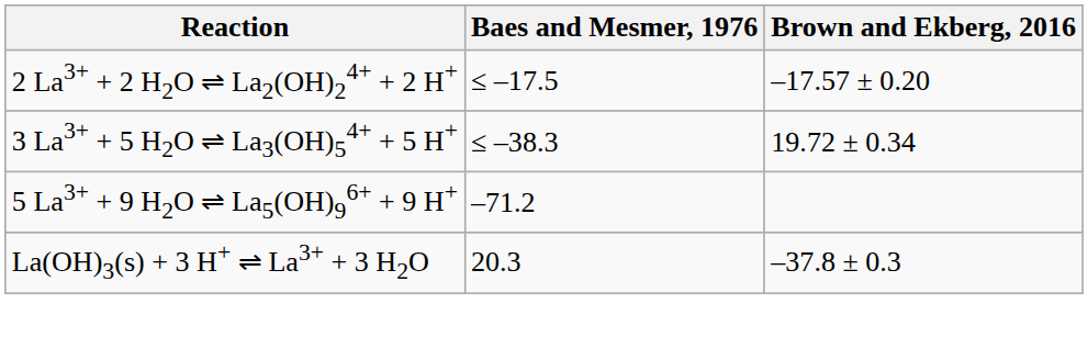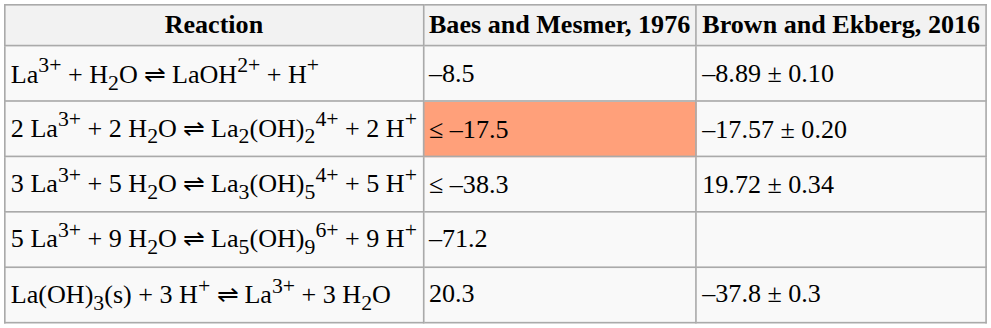+ row: La3+ + H2O ⇌ LaOH2+ + H+ | –8.5 | –8.89 ± 0.10
2 La3+ + 2 H2O ⇌ La2(OH)24+ + 2 H+ | Baes and Mesmer, 1976: no background -> lightsalmon background
